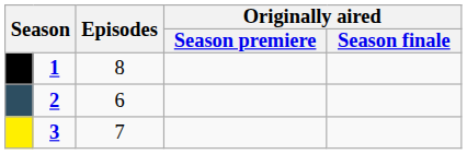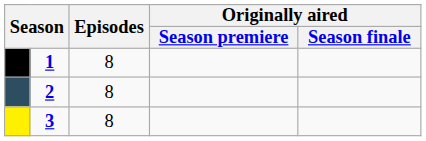2 | Episodes: 6 -> 8
3 | Episodes: 7 -> 8
